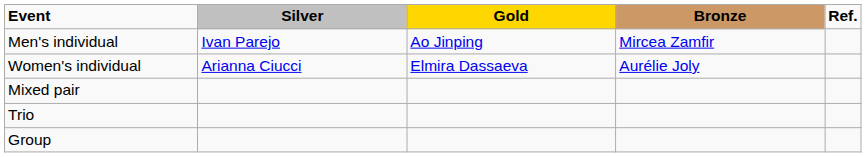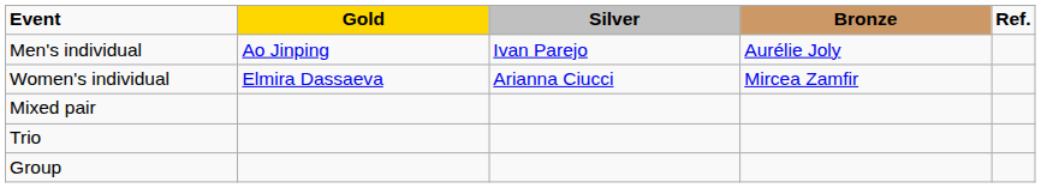columns swapped: Gold <-> Silver
Men's individual | Bronze: Mircea Zamfir -> Aurélie Joly
Women's individual | Bronze: Aurélie Joly -> Mircea Zamfir
